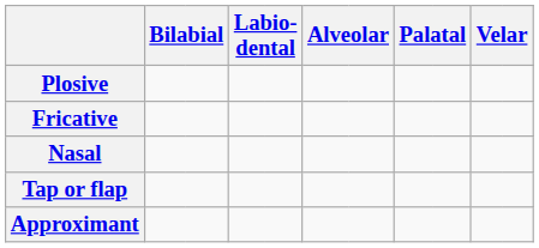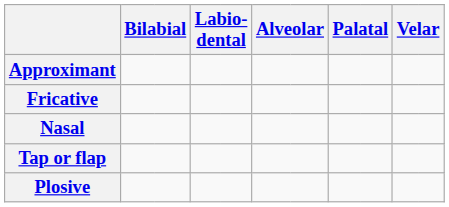rows swapped: Plosive <-> Approximant
